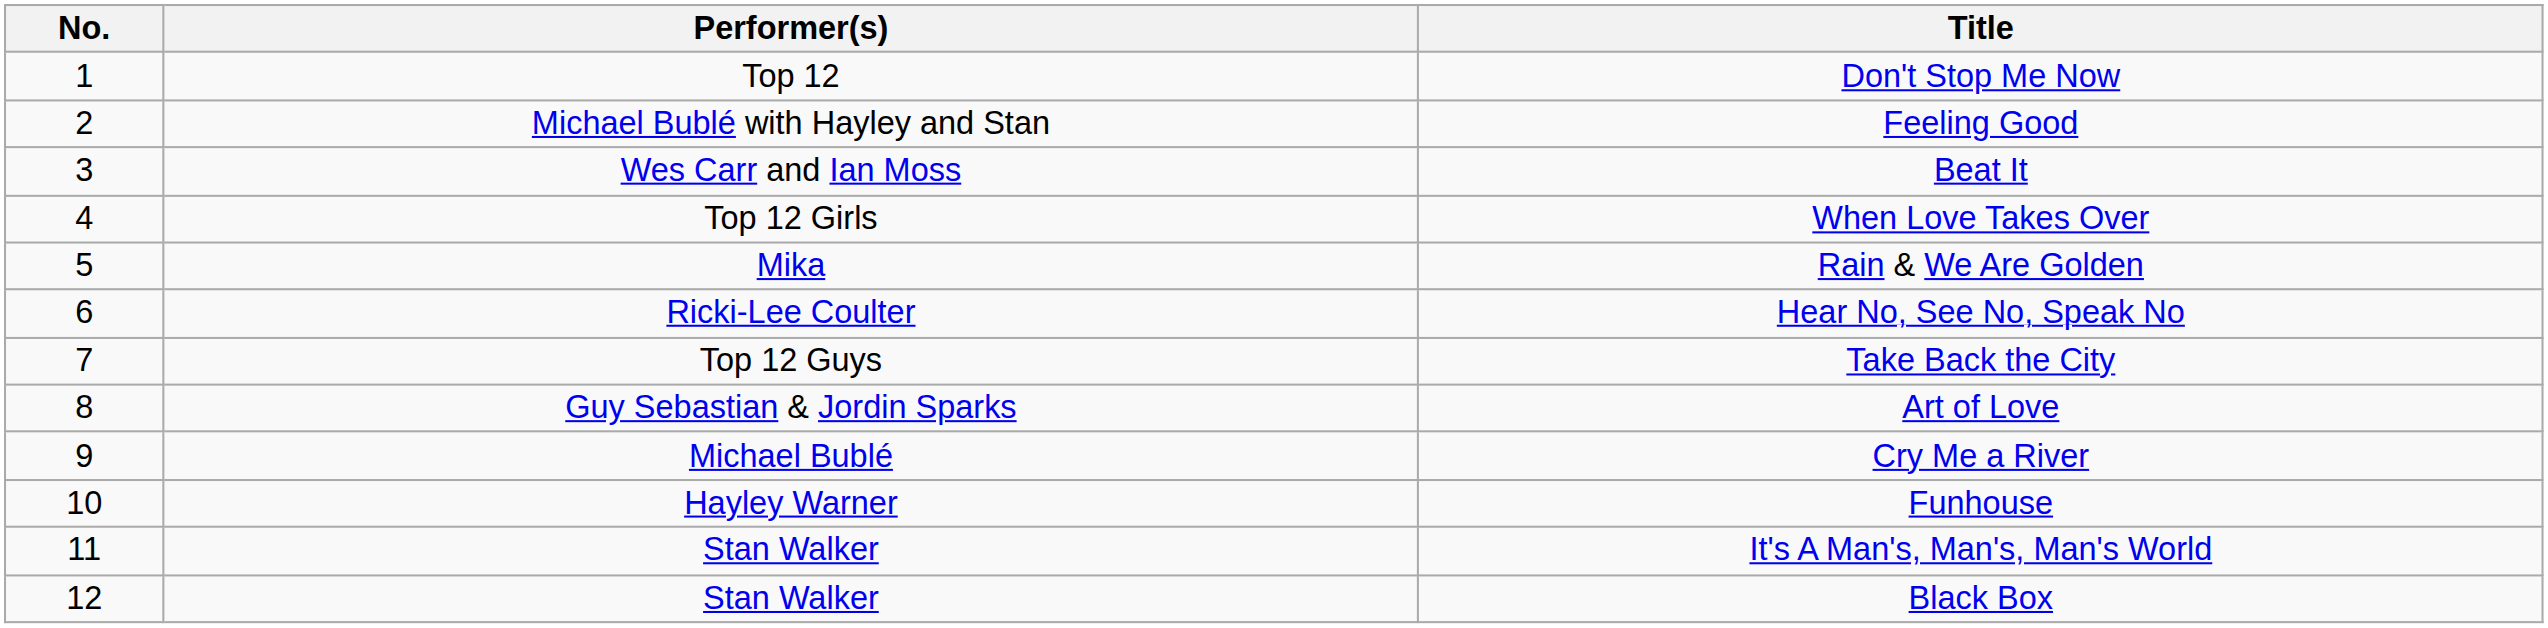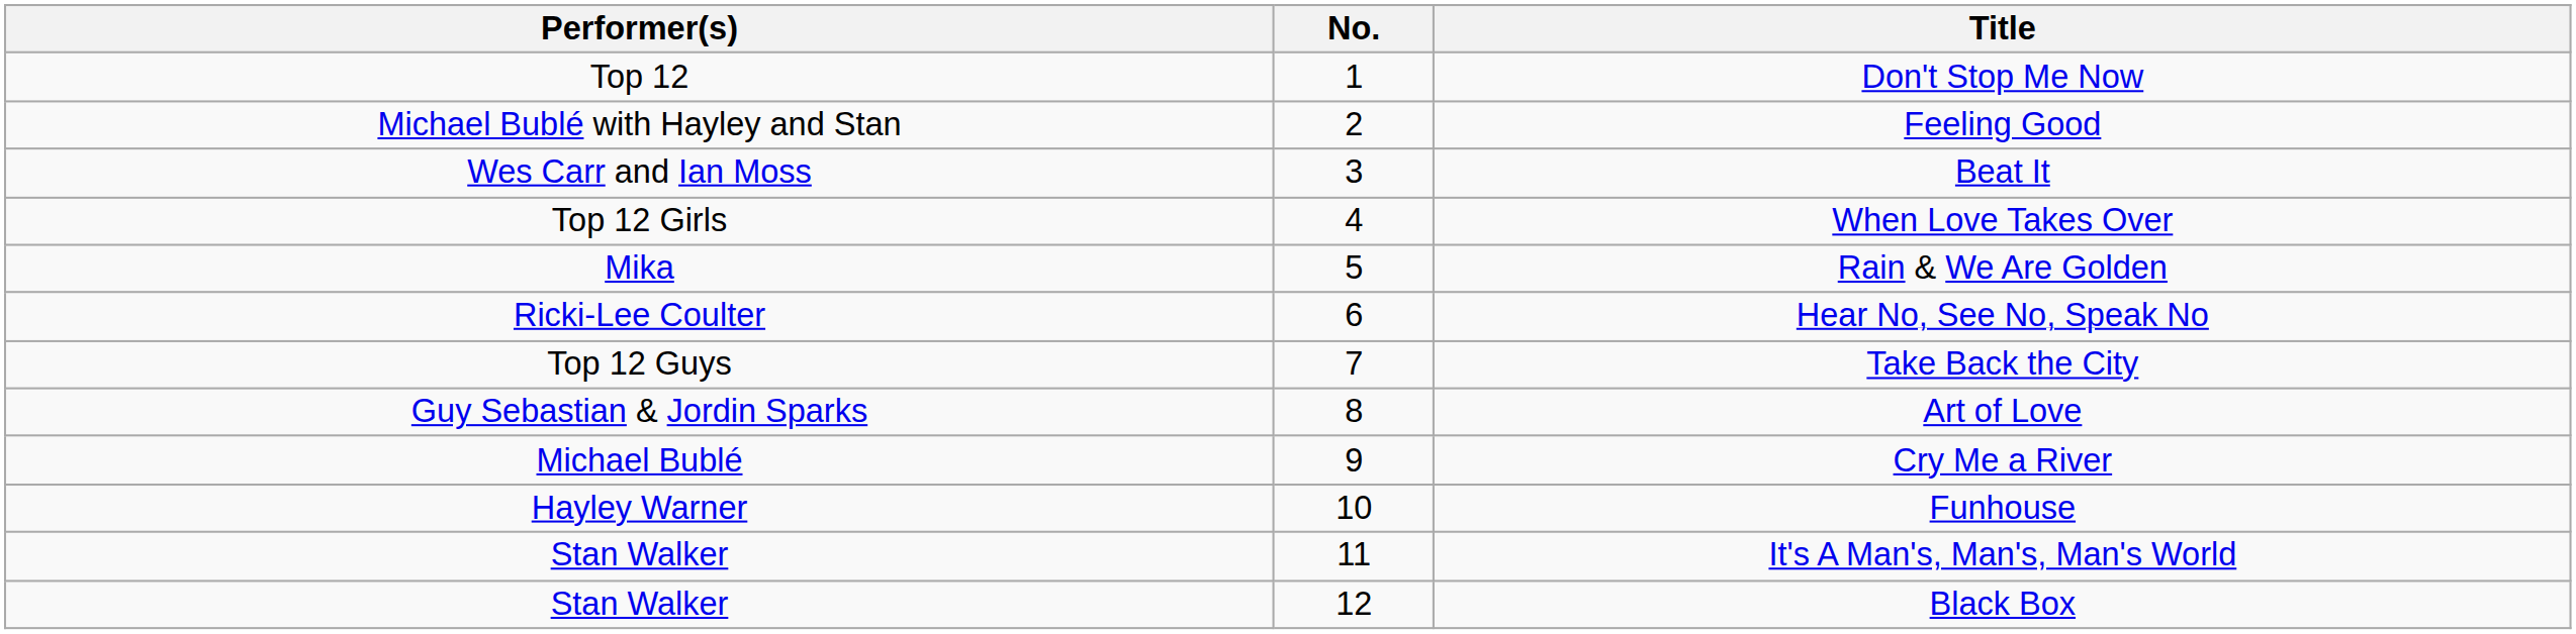columns swapped: No. <-> Performer(s)
